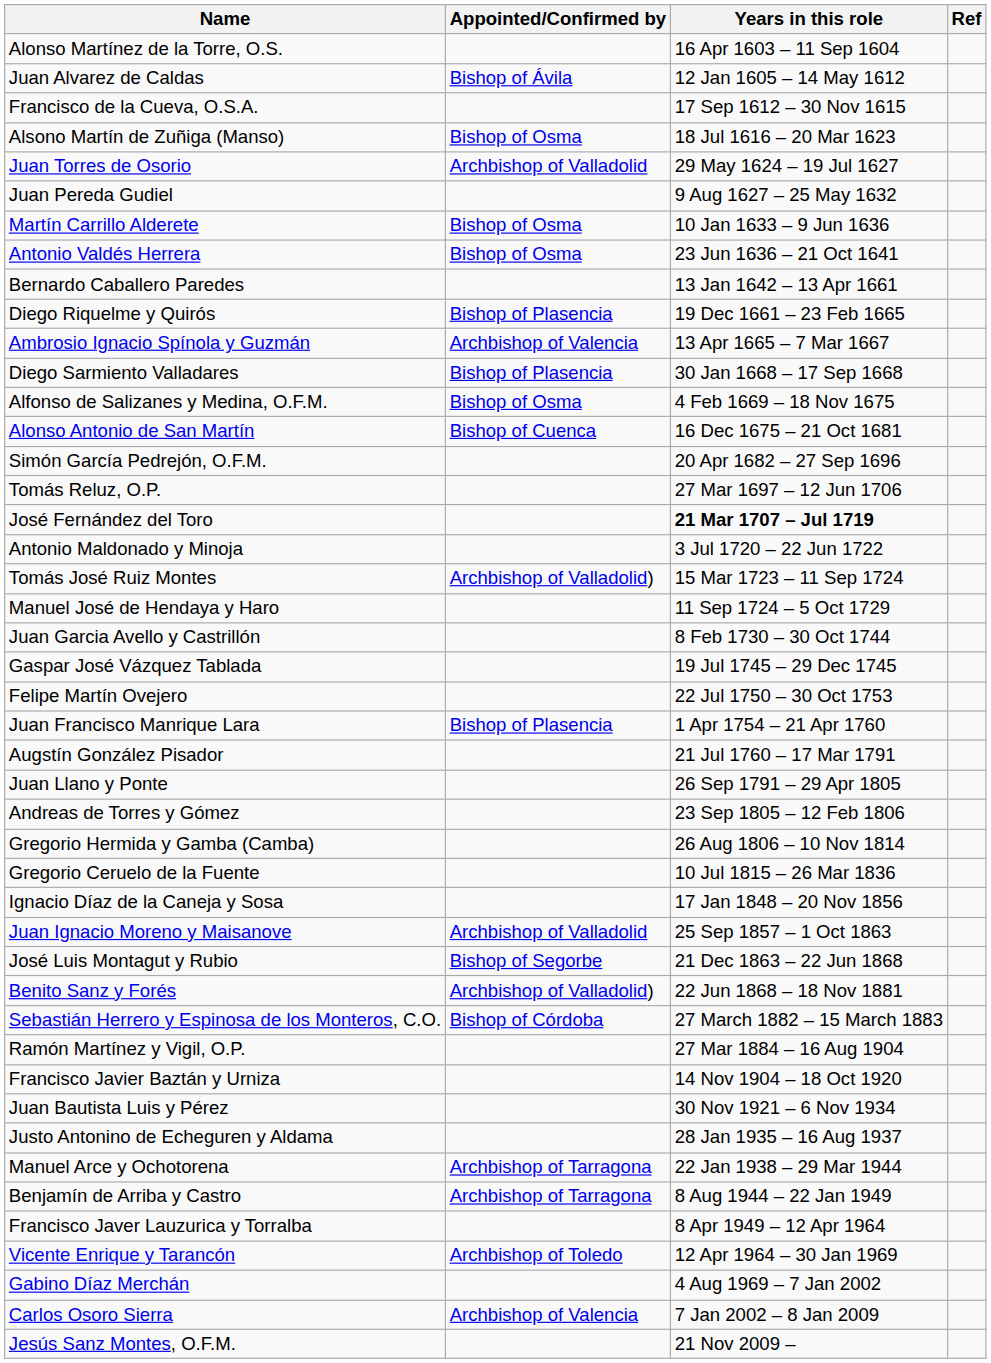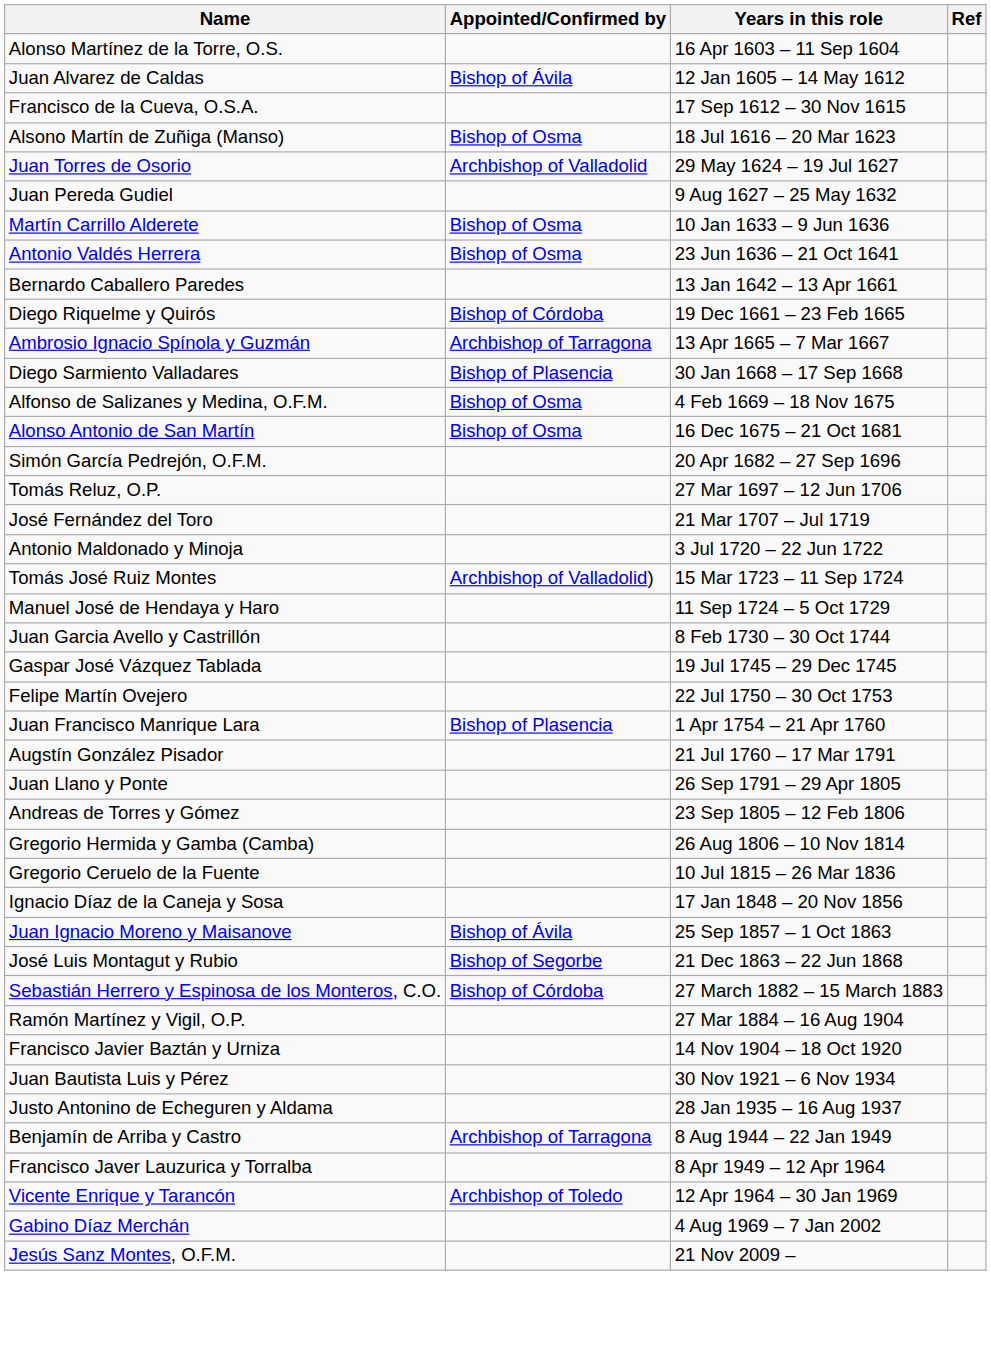Diego Riquelme y Quirós | Appointed/Confirmed by: Bishop of Plasencia -> Bishop of Córdoba
Ambrosio Ignacio Spínola y Guzmán | Appointed/Confirmed by: Archbishop of Valencia -> Archbishop of Tarragona
Alonso Antonio de San Martín | Appointed/Confirmed by: Bishop of Cuenca -> Bishop of Osma
José Fernández del Toro | Years in this role: bold -> normal
Juan Ignacio Moreno y Maisanove | Appointed/Confirmed by: Archbishop of Valladolid -> Bishop of Ávila
- row: Benito Sanz y Forés | Archbishop of Valladolid) | 22 Jun 1868 – 18 Nov 1881
- row: Manuel Arce y Ochotorena | Archbishop of Tarragona | 22 Jan 1938 – 29 Mar 1944
- row: Carlos Osoro Sierra | Archbishop of Valencia | 7 Jan 2002 – 8 Jan 2009
